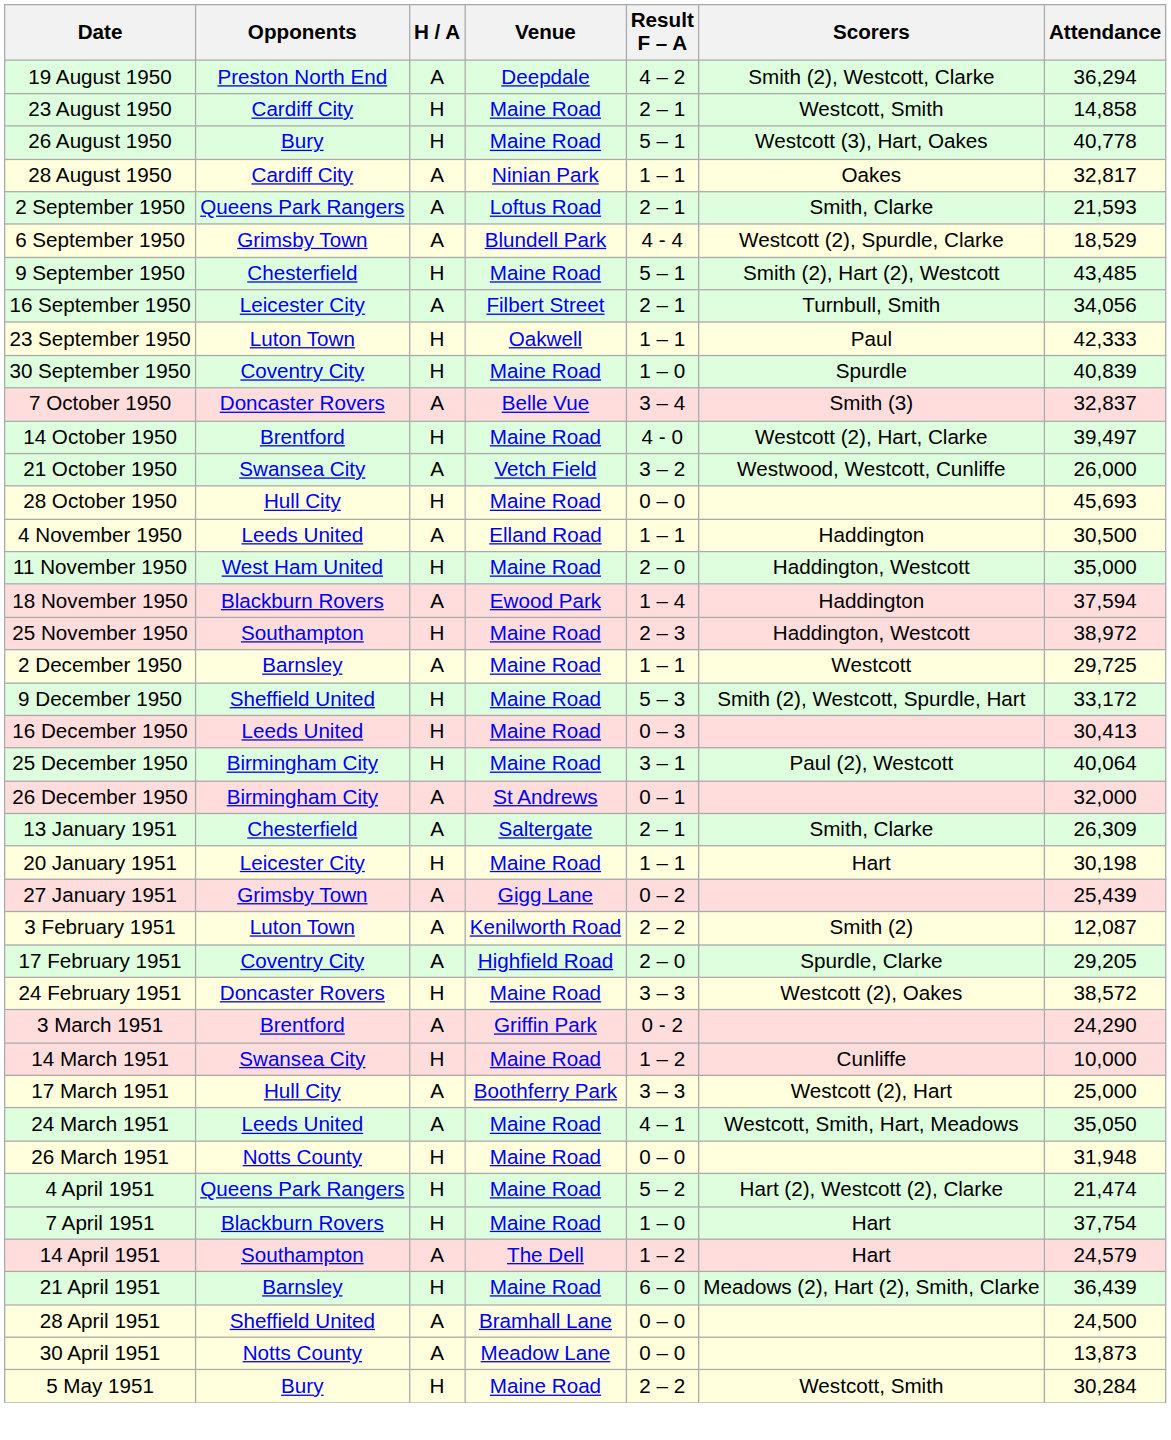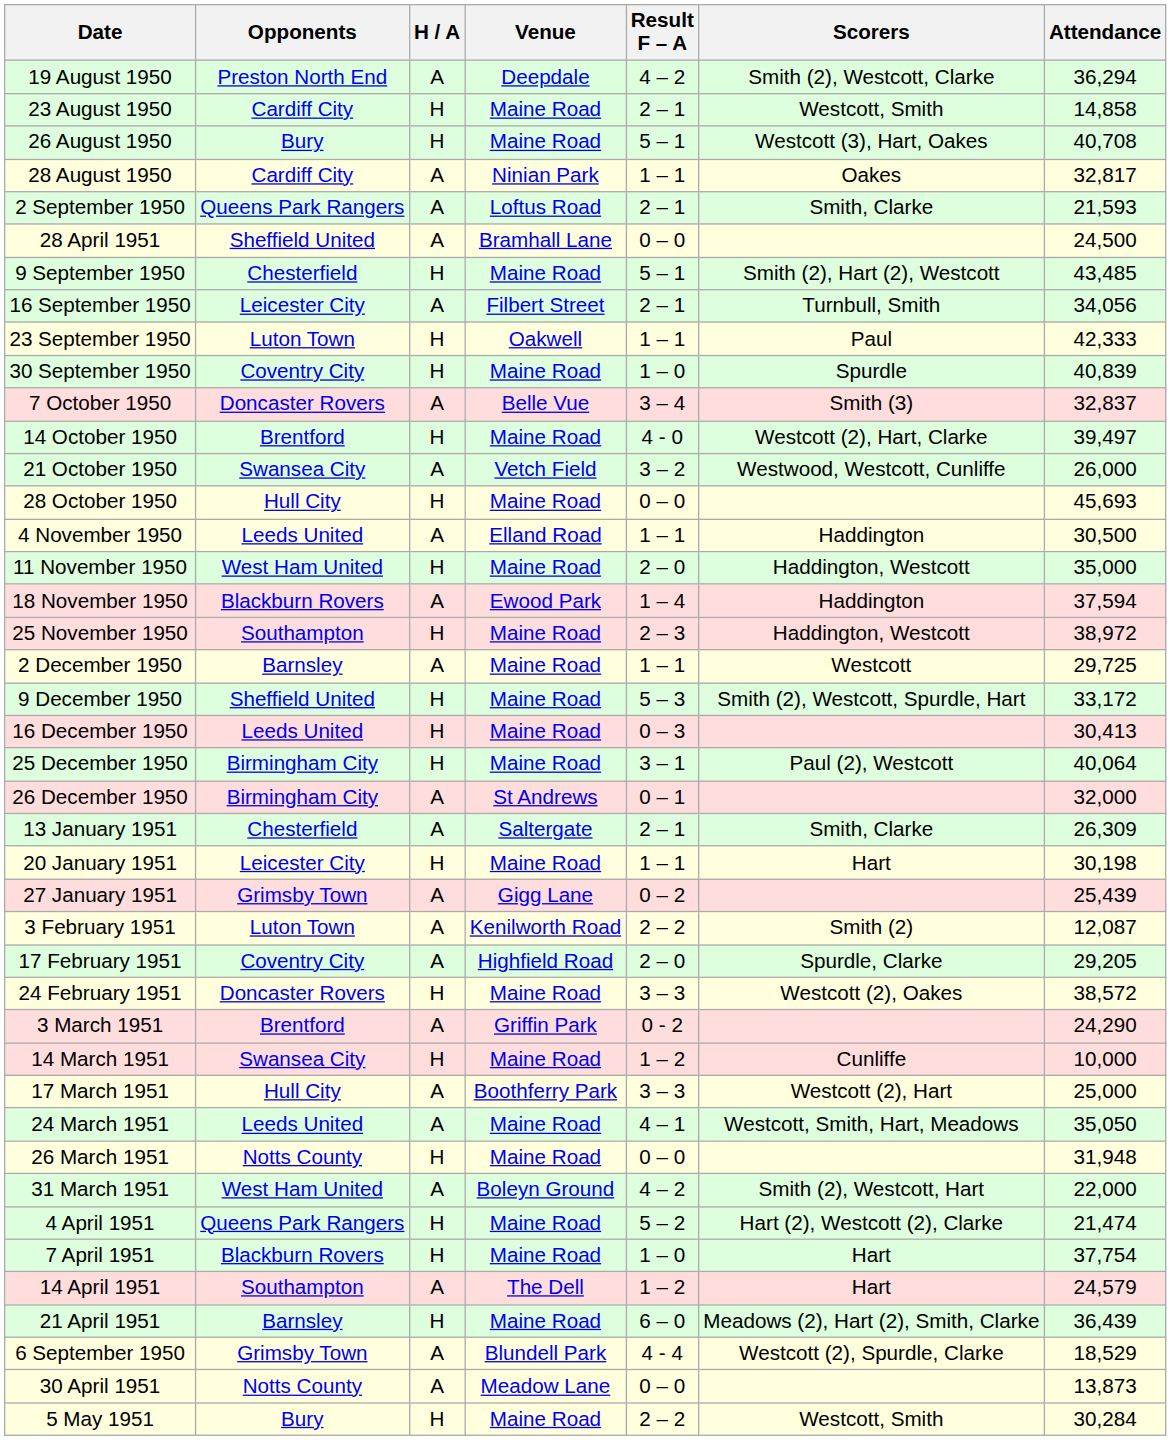26 August 1950 | Attendance: 40,778 -> 40,708
rows swapped: 6 September 1950 <-> 28 April 1951
+ row: 31 March 1951 | West Ham United | A | Boleyn Ground | 4 – 2 | Smith (2), Westcott, Hart | 22,000
